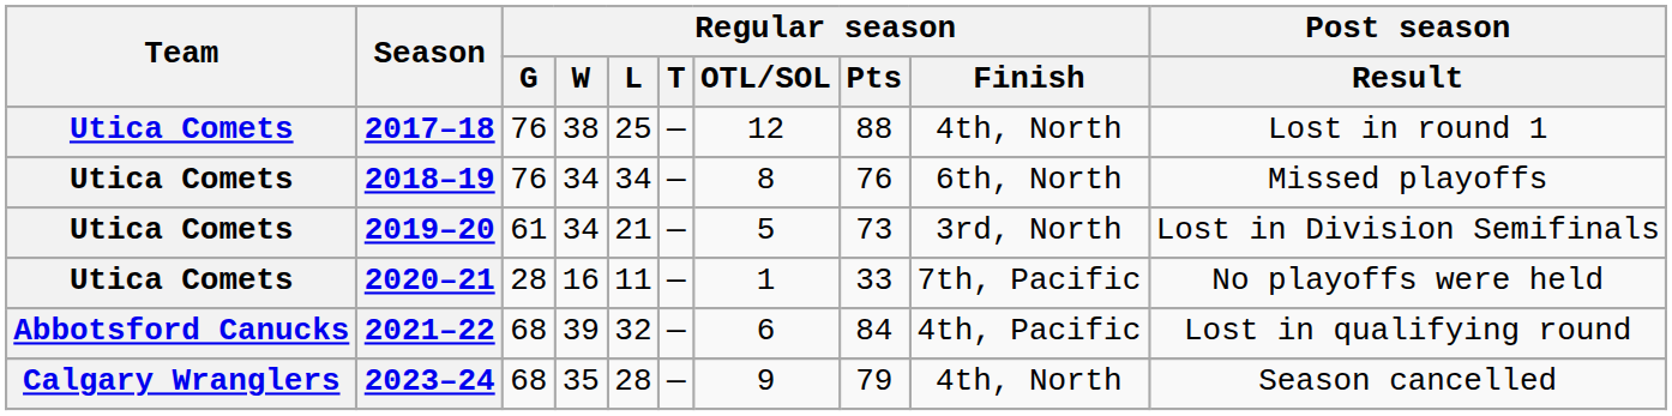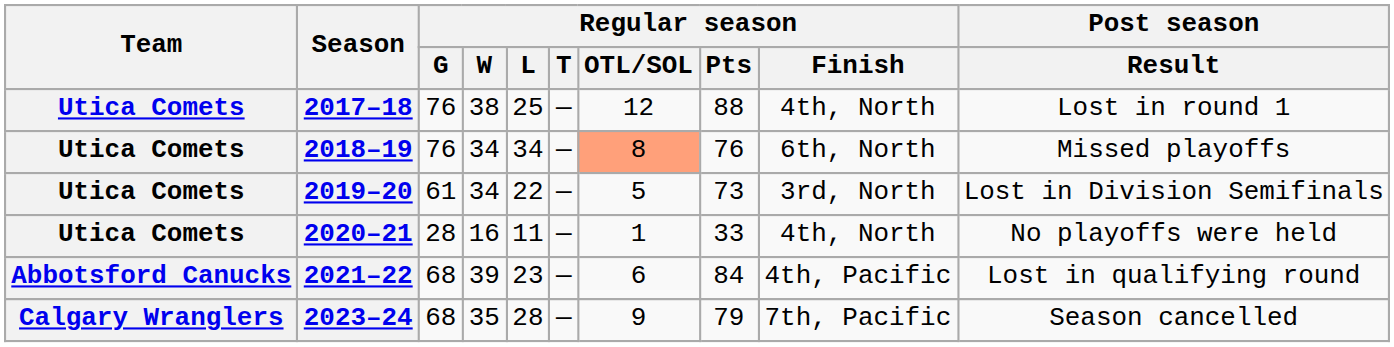2018–19 | Regular season / OTL/SOL: no background -> lightsalmon background
2019–20 | Regular season / L: 21 -> 22
2020–21 | Regular season / Finish: 7th, Pacific -> 4th, North
2021–22 | Regular season / L: 32 -> 23
2023–24 | Regular season / Finish: 4th, North -> 7th, Pacific
